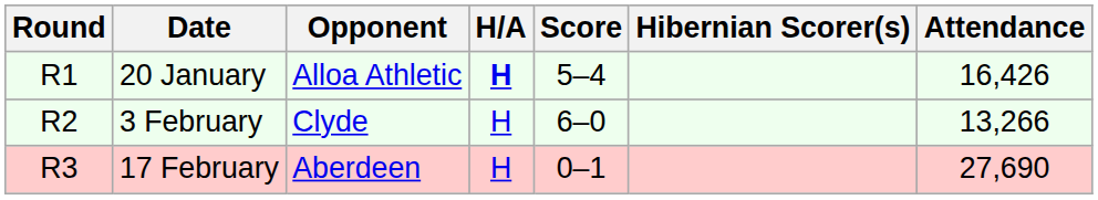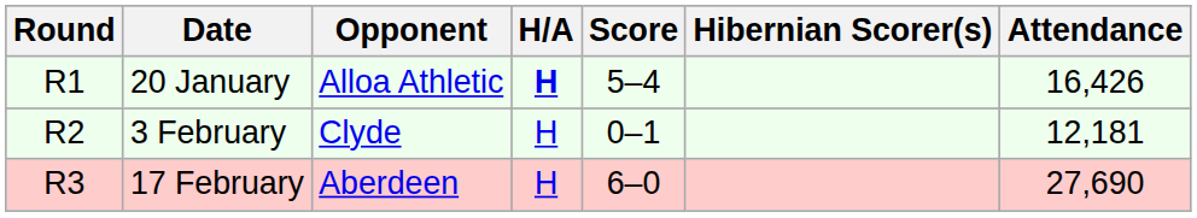3 February | Score: 6–0 -> 0–1
3 February | Attendance: 13,266 -> 12,181
17 February | Score: 0–1 -> 6–0
